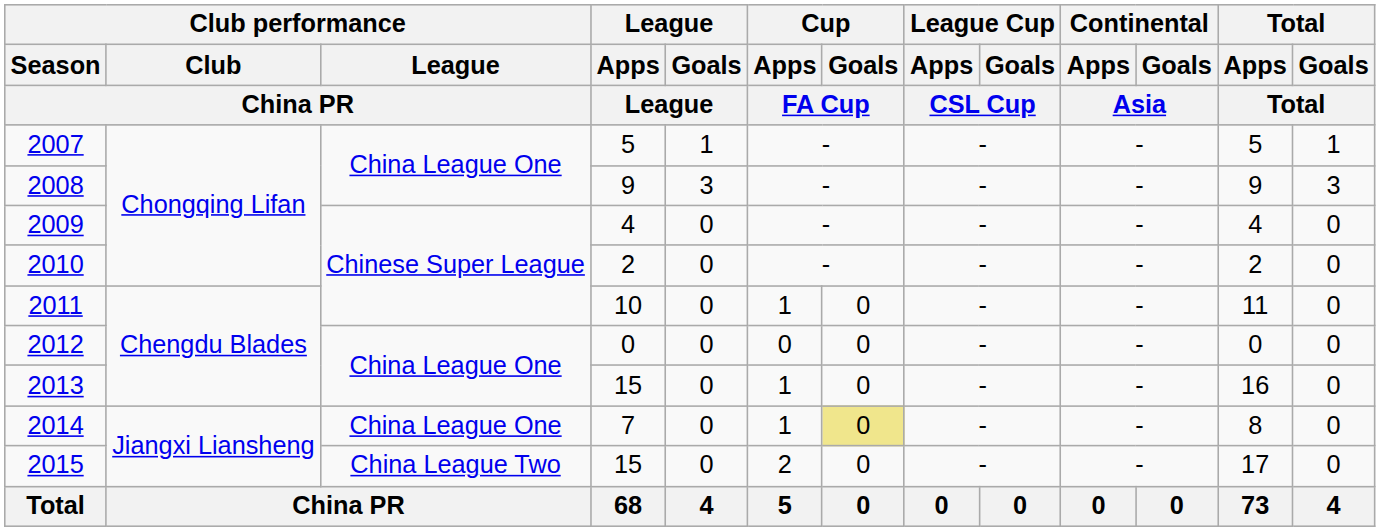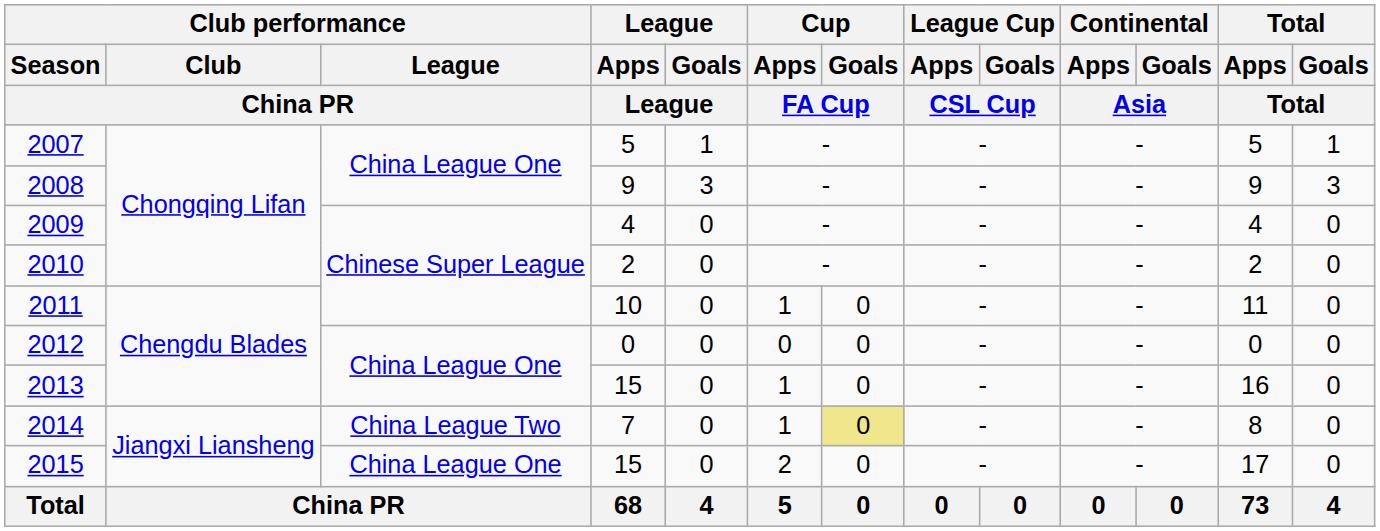2014 | Club performance / League / China PR: China League One -> China League Two
2015 | Club performance / League / China PR: China League Two -> China League One
